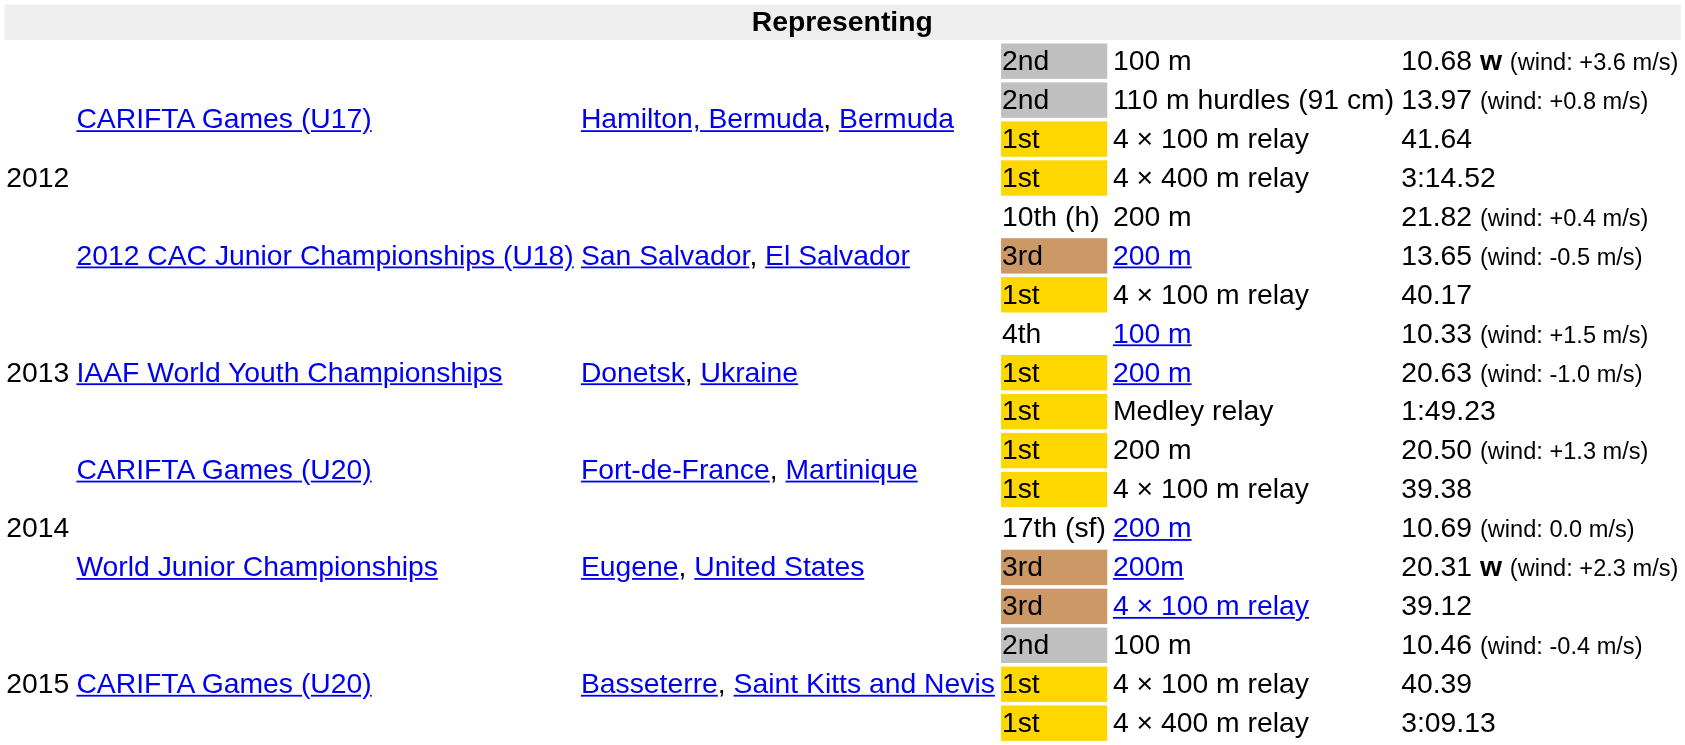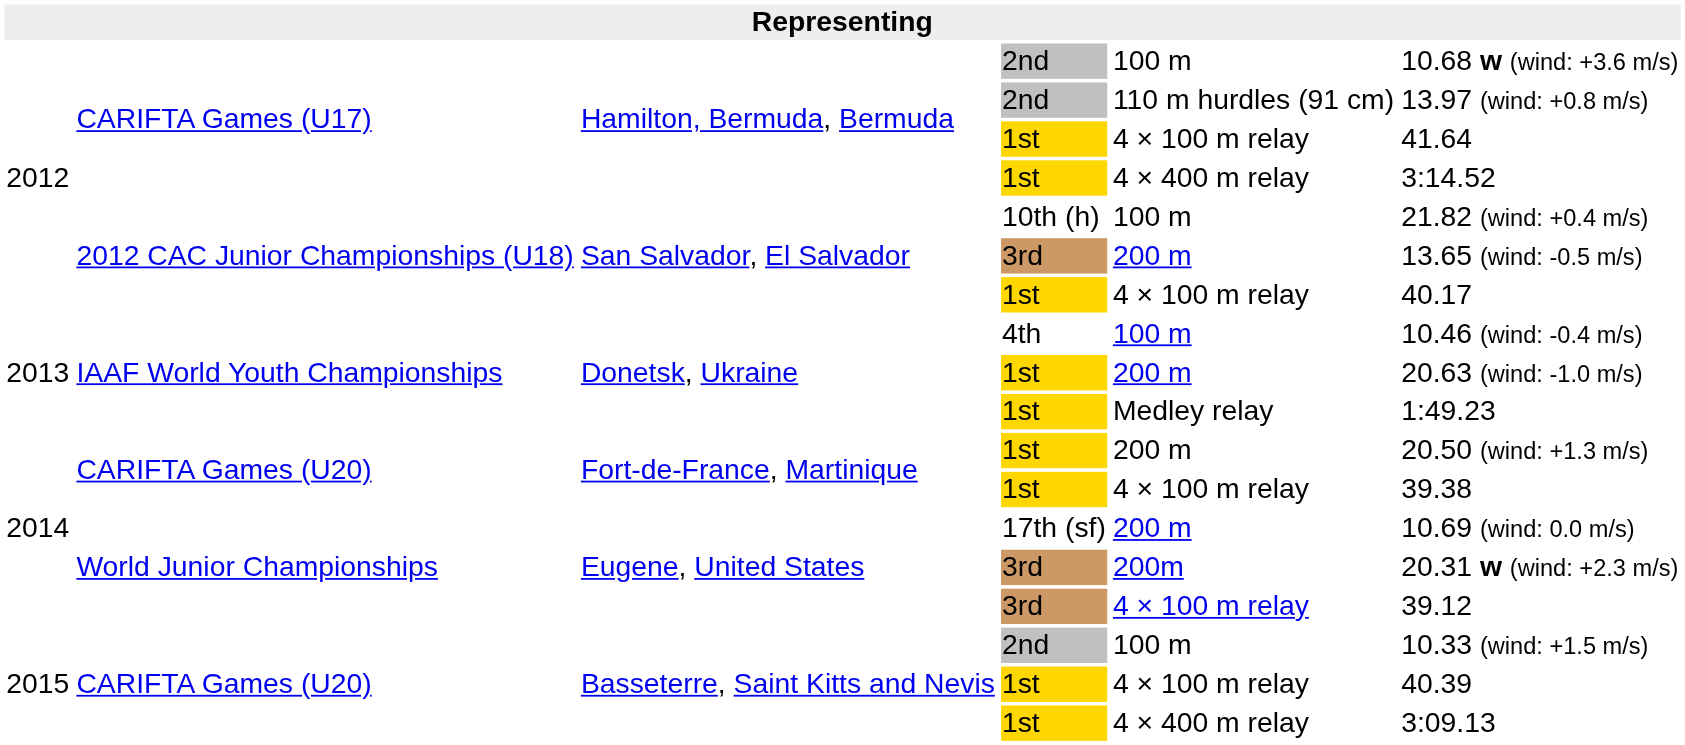San Salvador, El Salvador / 10th (h) | column 5: 200 m -> 100 m
Donetsk, Ukraine / 4th | column 6: 10.33 (wind: +1.5 m/s) -> 10.46 (wind: -0.4 m/s)
Basseterre, Saint Kitts and Nevis / 2nd | column 6: 10.46 (wind: -0.4 m/s) -> 10.33 (wind: +1.5 m/s)
